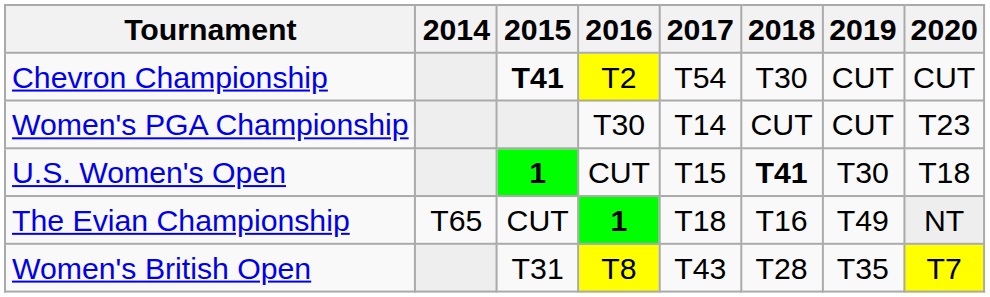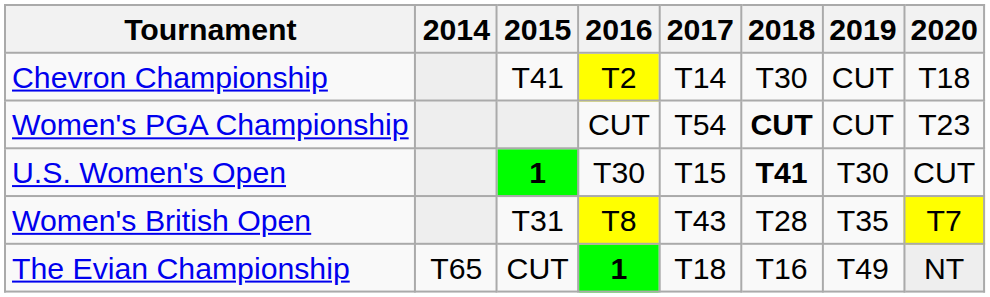Chevron Championship | 2015: bold -> normal
Chevron Championship | 2017: T54 -> T14
Chevron Championship | 2020: CUT -> T18
Women's PGA Championship | 2016: T30 -> CUT
Women's PGA Championship | 2017: T14 -> T54
Women's PGA Championship | 2018: normal -> bold
U.S. Women's Open | 2016: CUT -> T30
U.S. Women's Open | 2020: T18 -> CUT
rows swapped: The Evian Championship <-> Women's British Open
